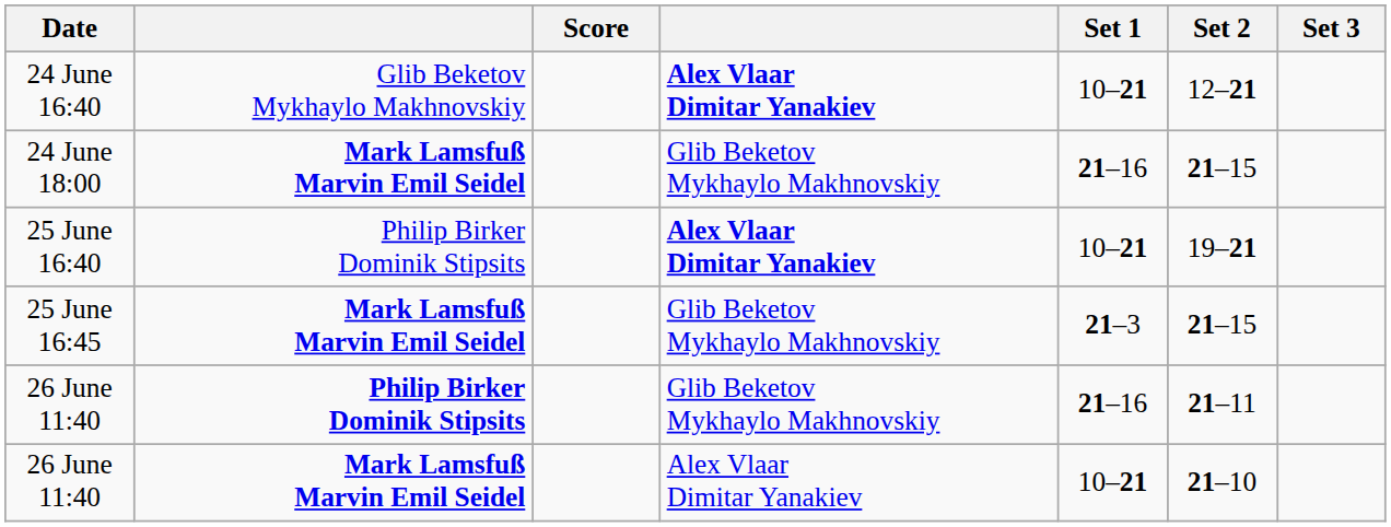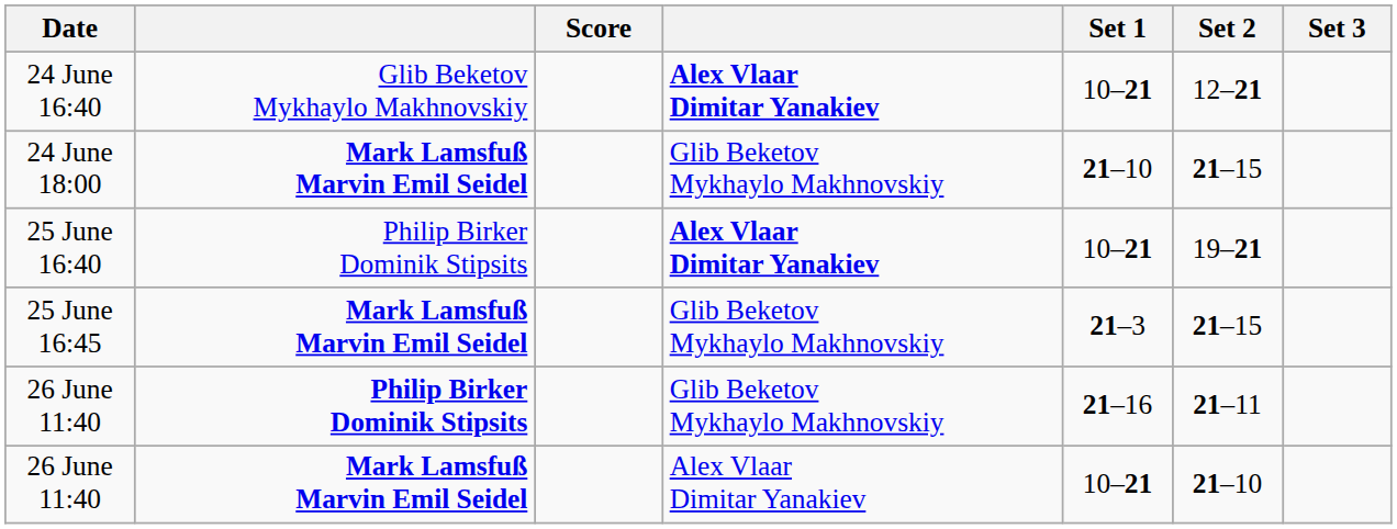24 June 18:00 | Set 1: 21–16 -> 21–10
